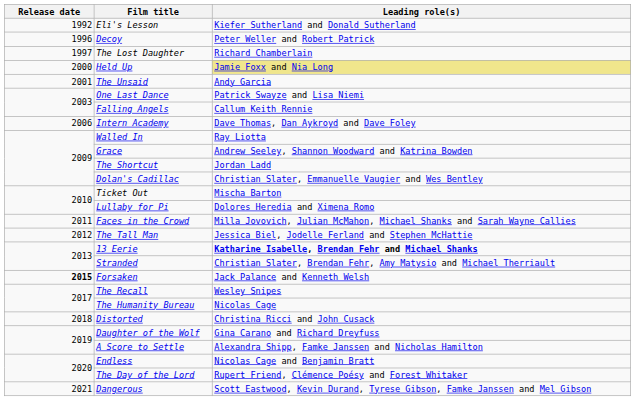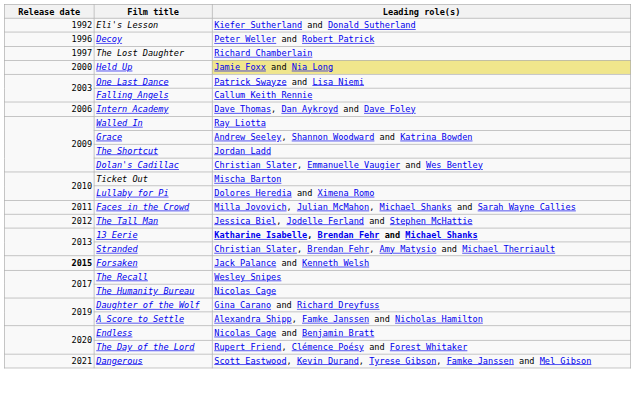- row: 2001 | The Unsaid | Andy Garcia
- row: 2018 | Distorted | Christina Ricci and John Cusack
